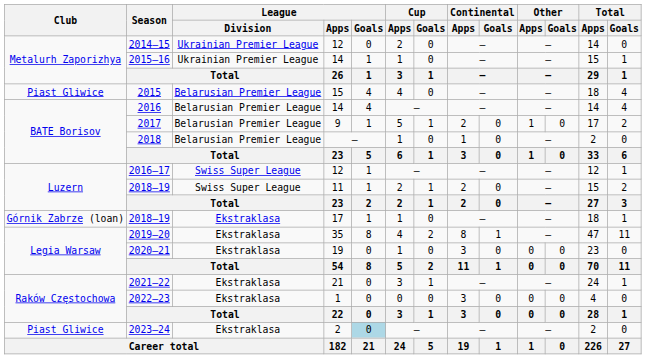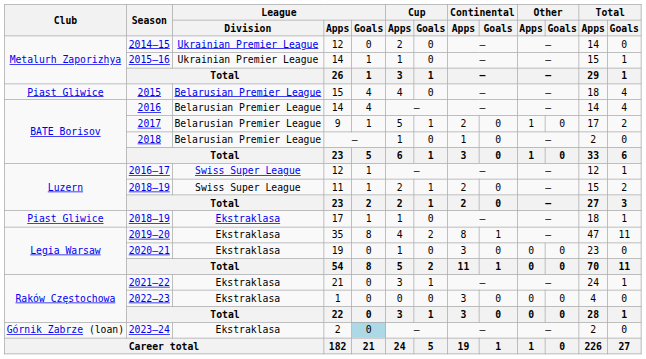2018–19 / 17 | Club: Górnik Zabrze (loan) -> Piast Gliwice
2023–24 | Club: Piast Gliwice -> Górnik Zabrze (loan)
